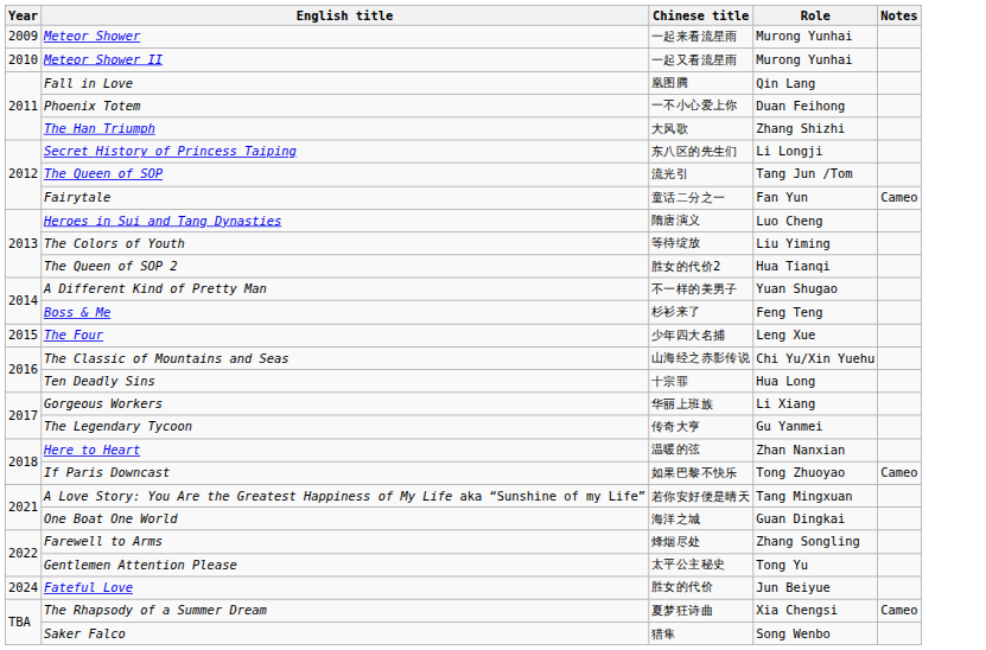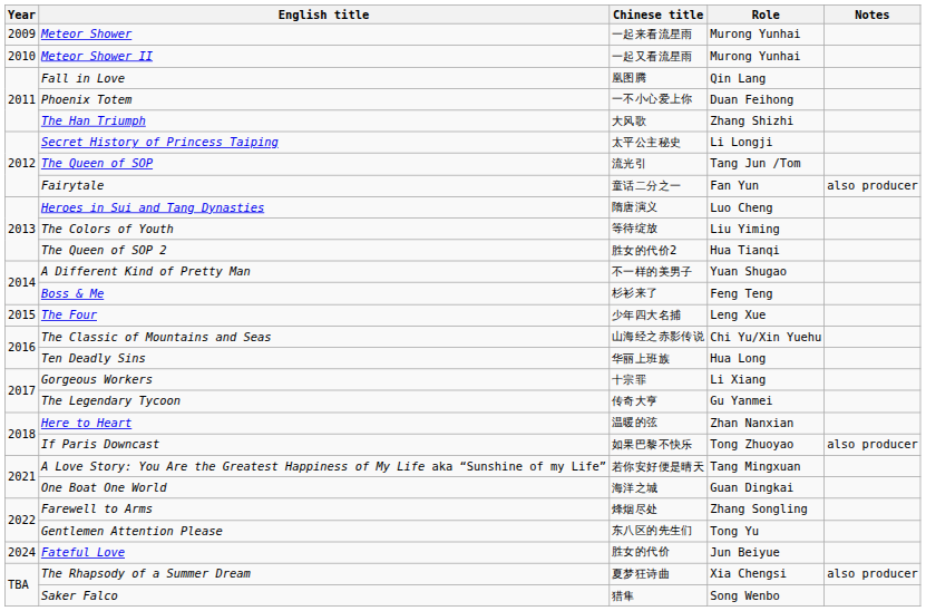Secret History of Princess Taiping | Chinese title: 东八区的先生们 -> 太平公主秘史
Fairytale | Notes: Cameo -> also producer
Ten Deadly Sins | Chinese title: 十宗罪 -> 华丽上班族
Gorgeous Workers | Chinese title: 华丽上班族 -> 十宗罪
If Paris Downcast | Notes: Cameo -> also producer
Gentlemen Attention Please | Chinese title: 太平公主秘史 -> 东八区的先生们
The Rhapsody of a Summer Dream | Notes: Cameo -> also producer
